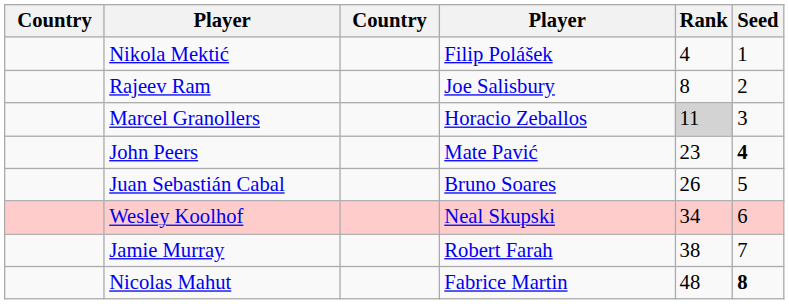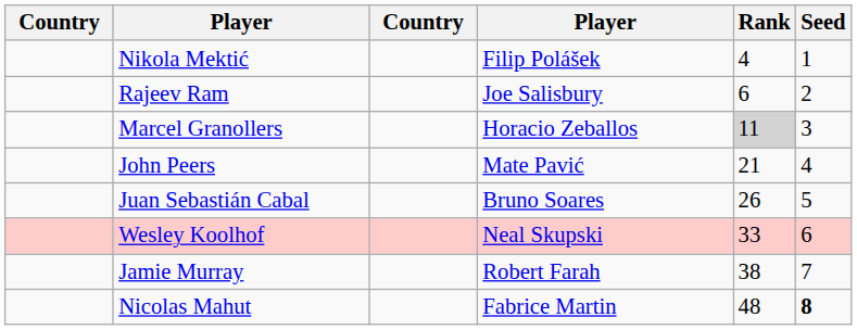Rajeev Ram | Rank: 8 -> 6
John Peers | Rank: 23 -> 21
John Peers | Seed: bold -> normal
Wesley Koolhof | Rank: 34 -> 33
